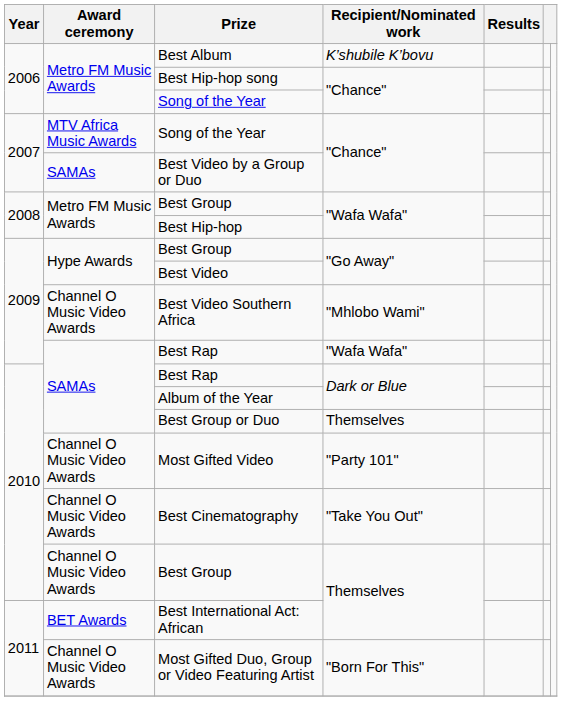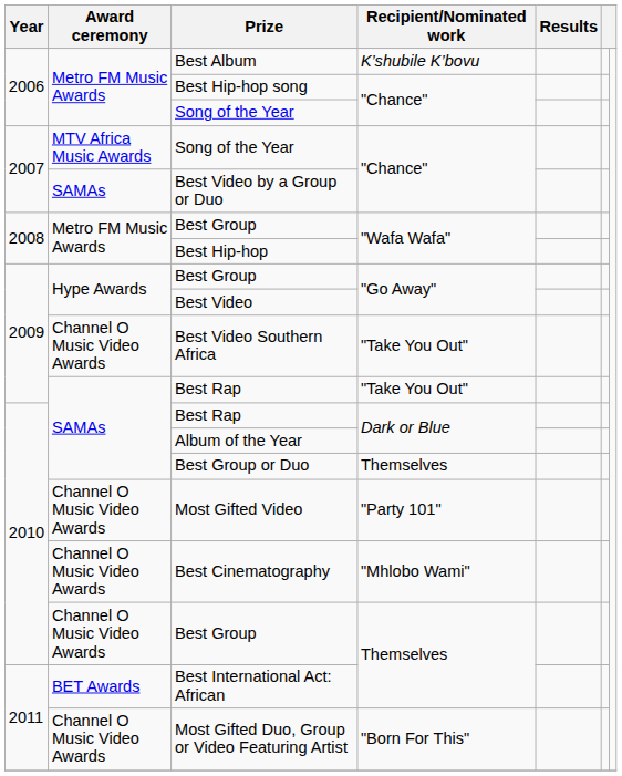Best Video Southern Africa | Recipient/Nominated work: "Mhlobo Wami" -> "Take You Out"
2009 / Best Rap | Recipient/Nominated work: "Wafa Wafa" -> "Take You Out"
Best Cinematography | Recipient/Nominated work: "Take You Out" -> "Mhlobo Wami"
